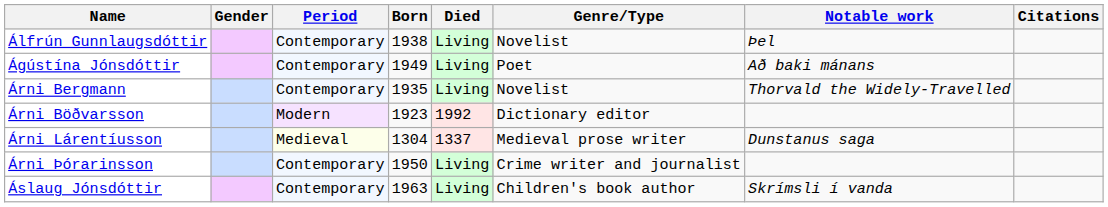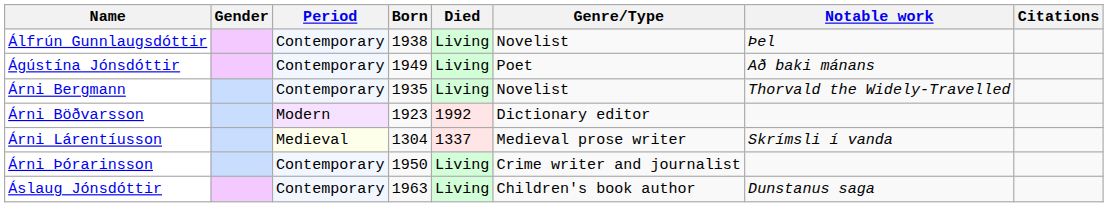Árni Lárentíusson | Notable work: Dunstanus saga -> Skrímsli í vanda
Áslaug Jónsdóttir | Notable work: Skrímsli í vanda -> Dunstanus saga
